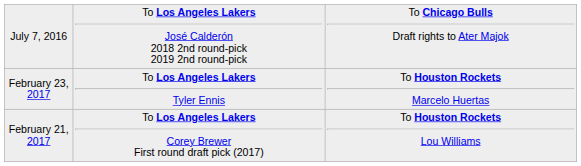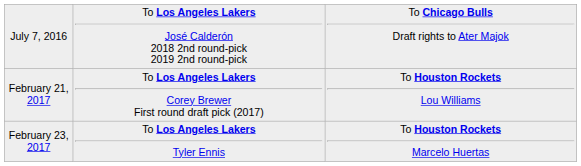rows swapped: February 21, 2017 <-> February 23, 2017
